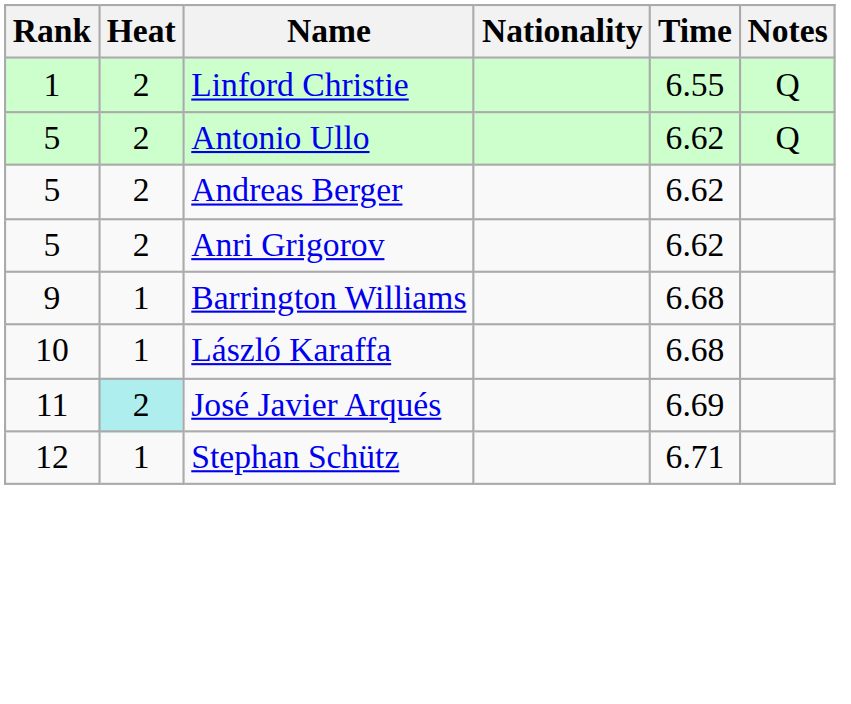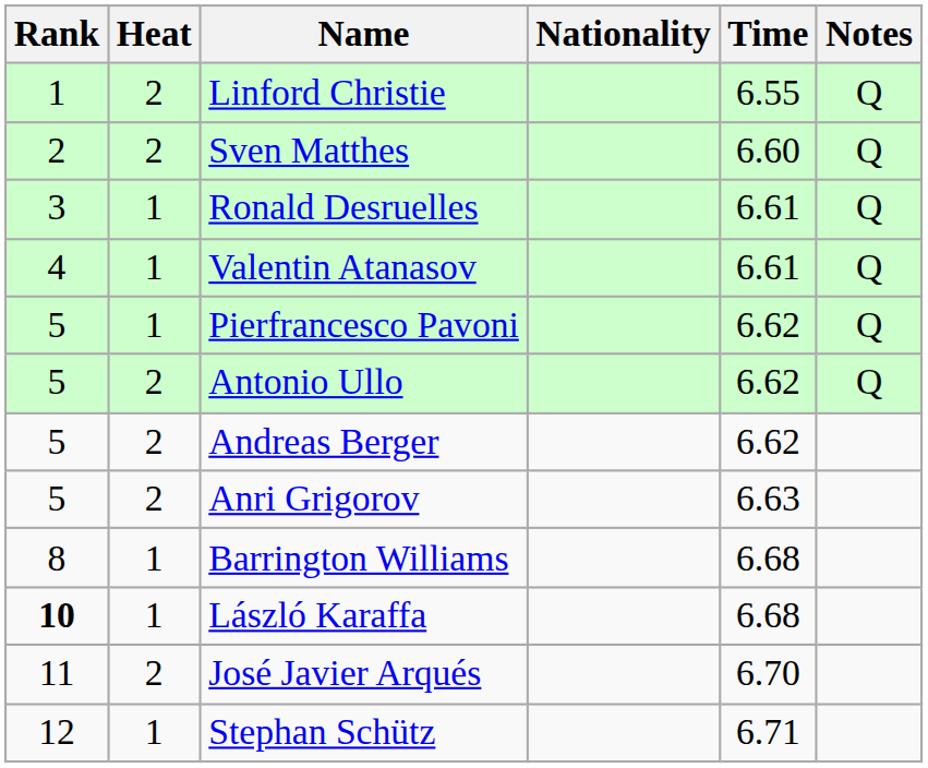+ row: 2 | 2 | Sven Matthes | 6.60 | Q
+ row: 3 | 1 | Ronald Desruelles | 6.61 | Q
+ row: 4 | 1 | Valentin Atanasov | 6.61 | Q
+ row: 5 | 1 | Pierfrancesco Pavoni | 6.62 | Q
Anri Grigorov | Time: 6.62 -> 6.63
Barrington Williams | Rank: 9 -> 8
László Karaffa | Rank: normal -> bold
José Javier Arqués | Heat: paleturquoise background -> no background
José Javier Arqués | Time: 6.69 -> 6.70
